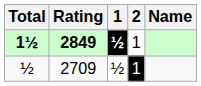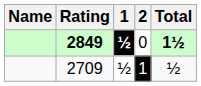columns swapped: Name <-> Total
2849 | 2: 1 -> 0
